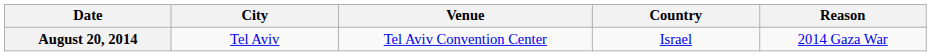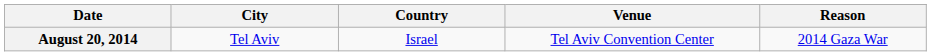columns swapped: Country <-> Venue
